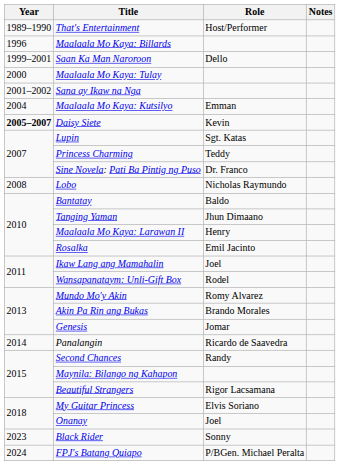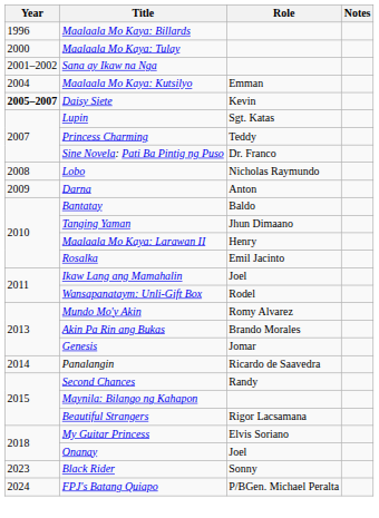- row: 1989–1990 | That's Entertainment | Host/Performer
- row: 1999–2001 | Saan Ka Man Naroroon | Dello
+ row: 2009 | Darna | Anton
